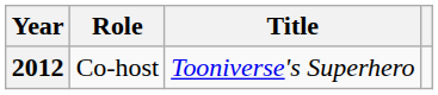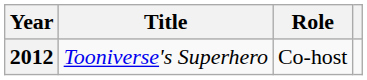columns swapped: Title <-> Role
